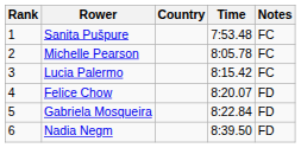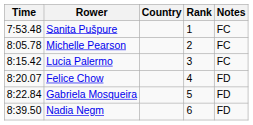columns swapped: Rank <-> Time
